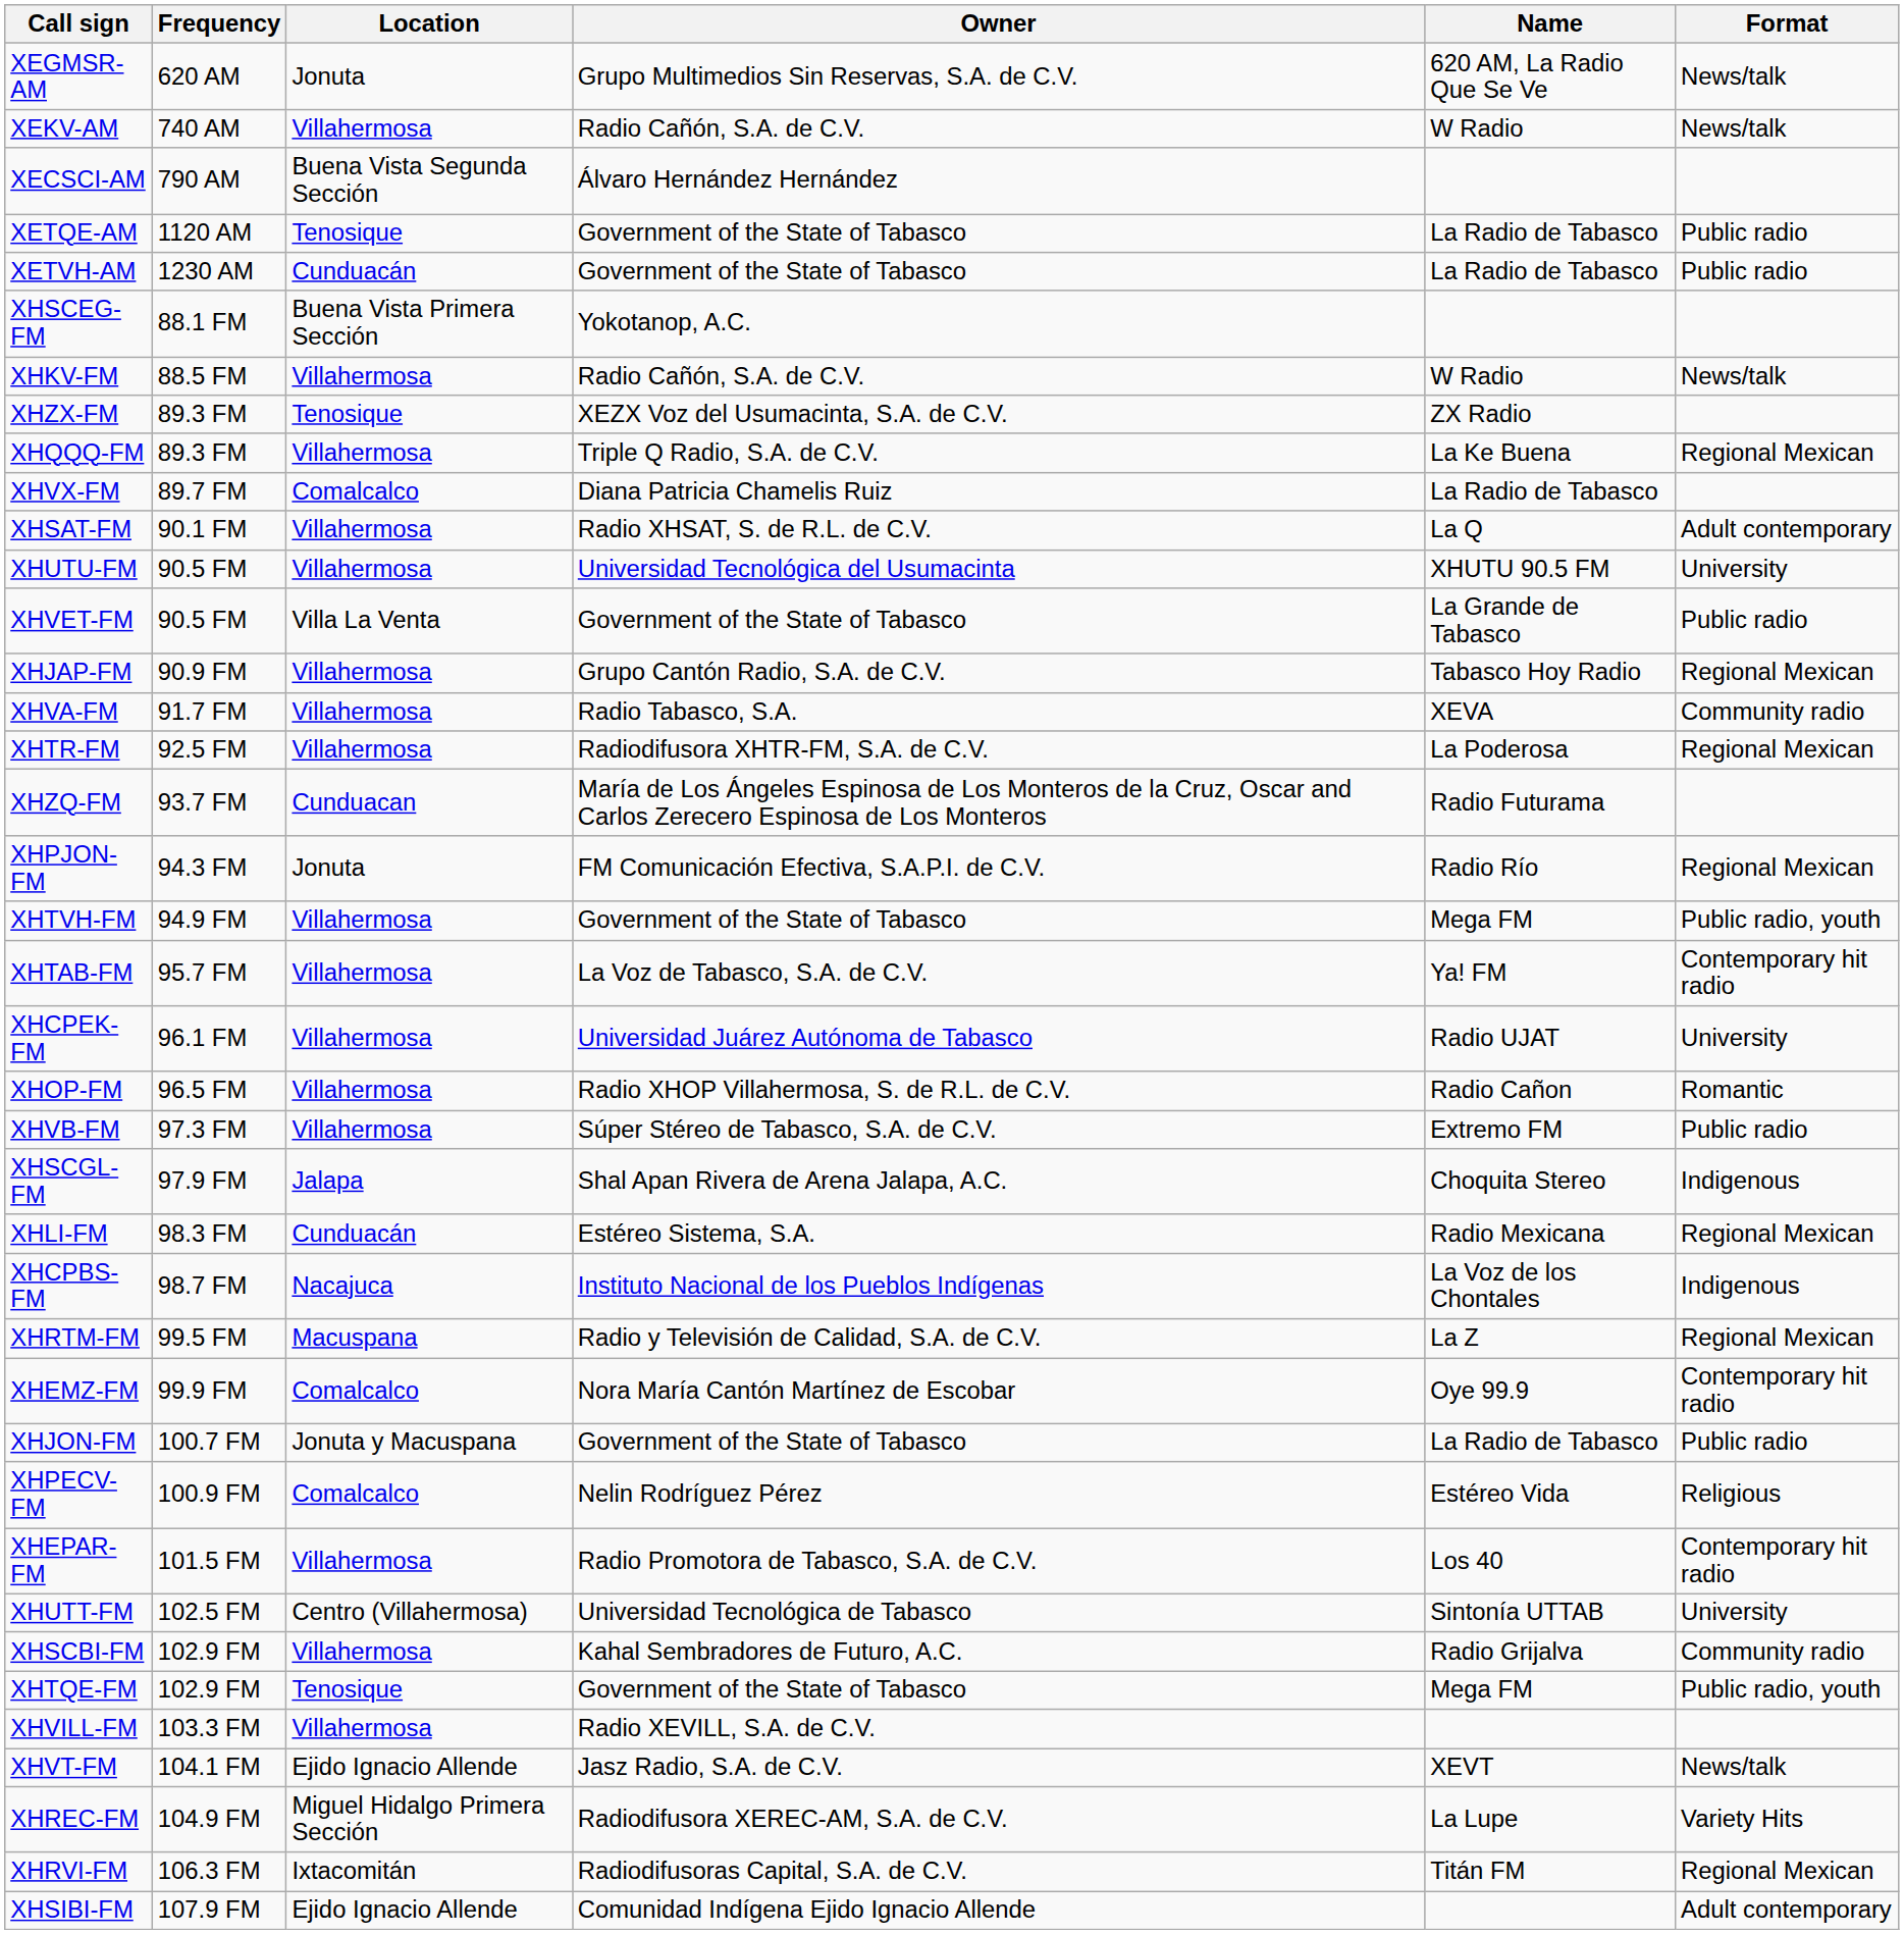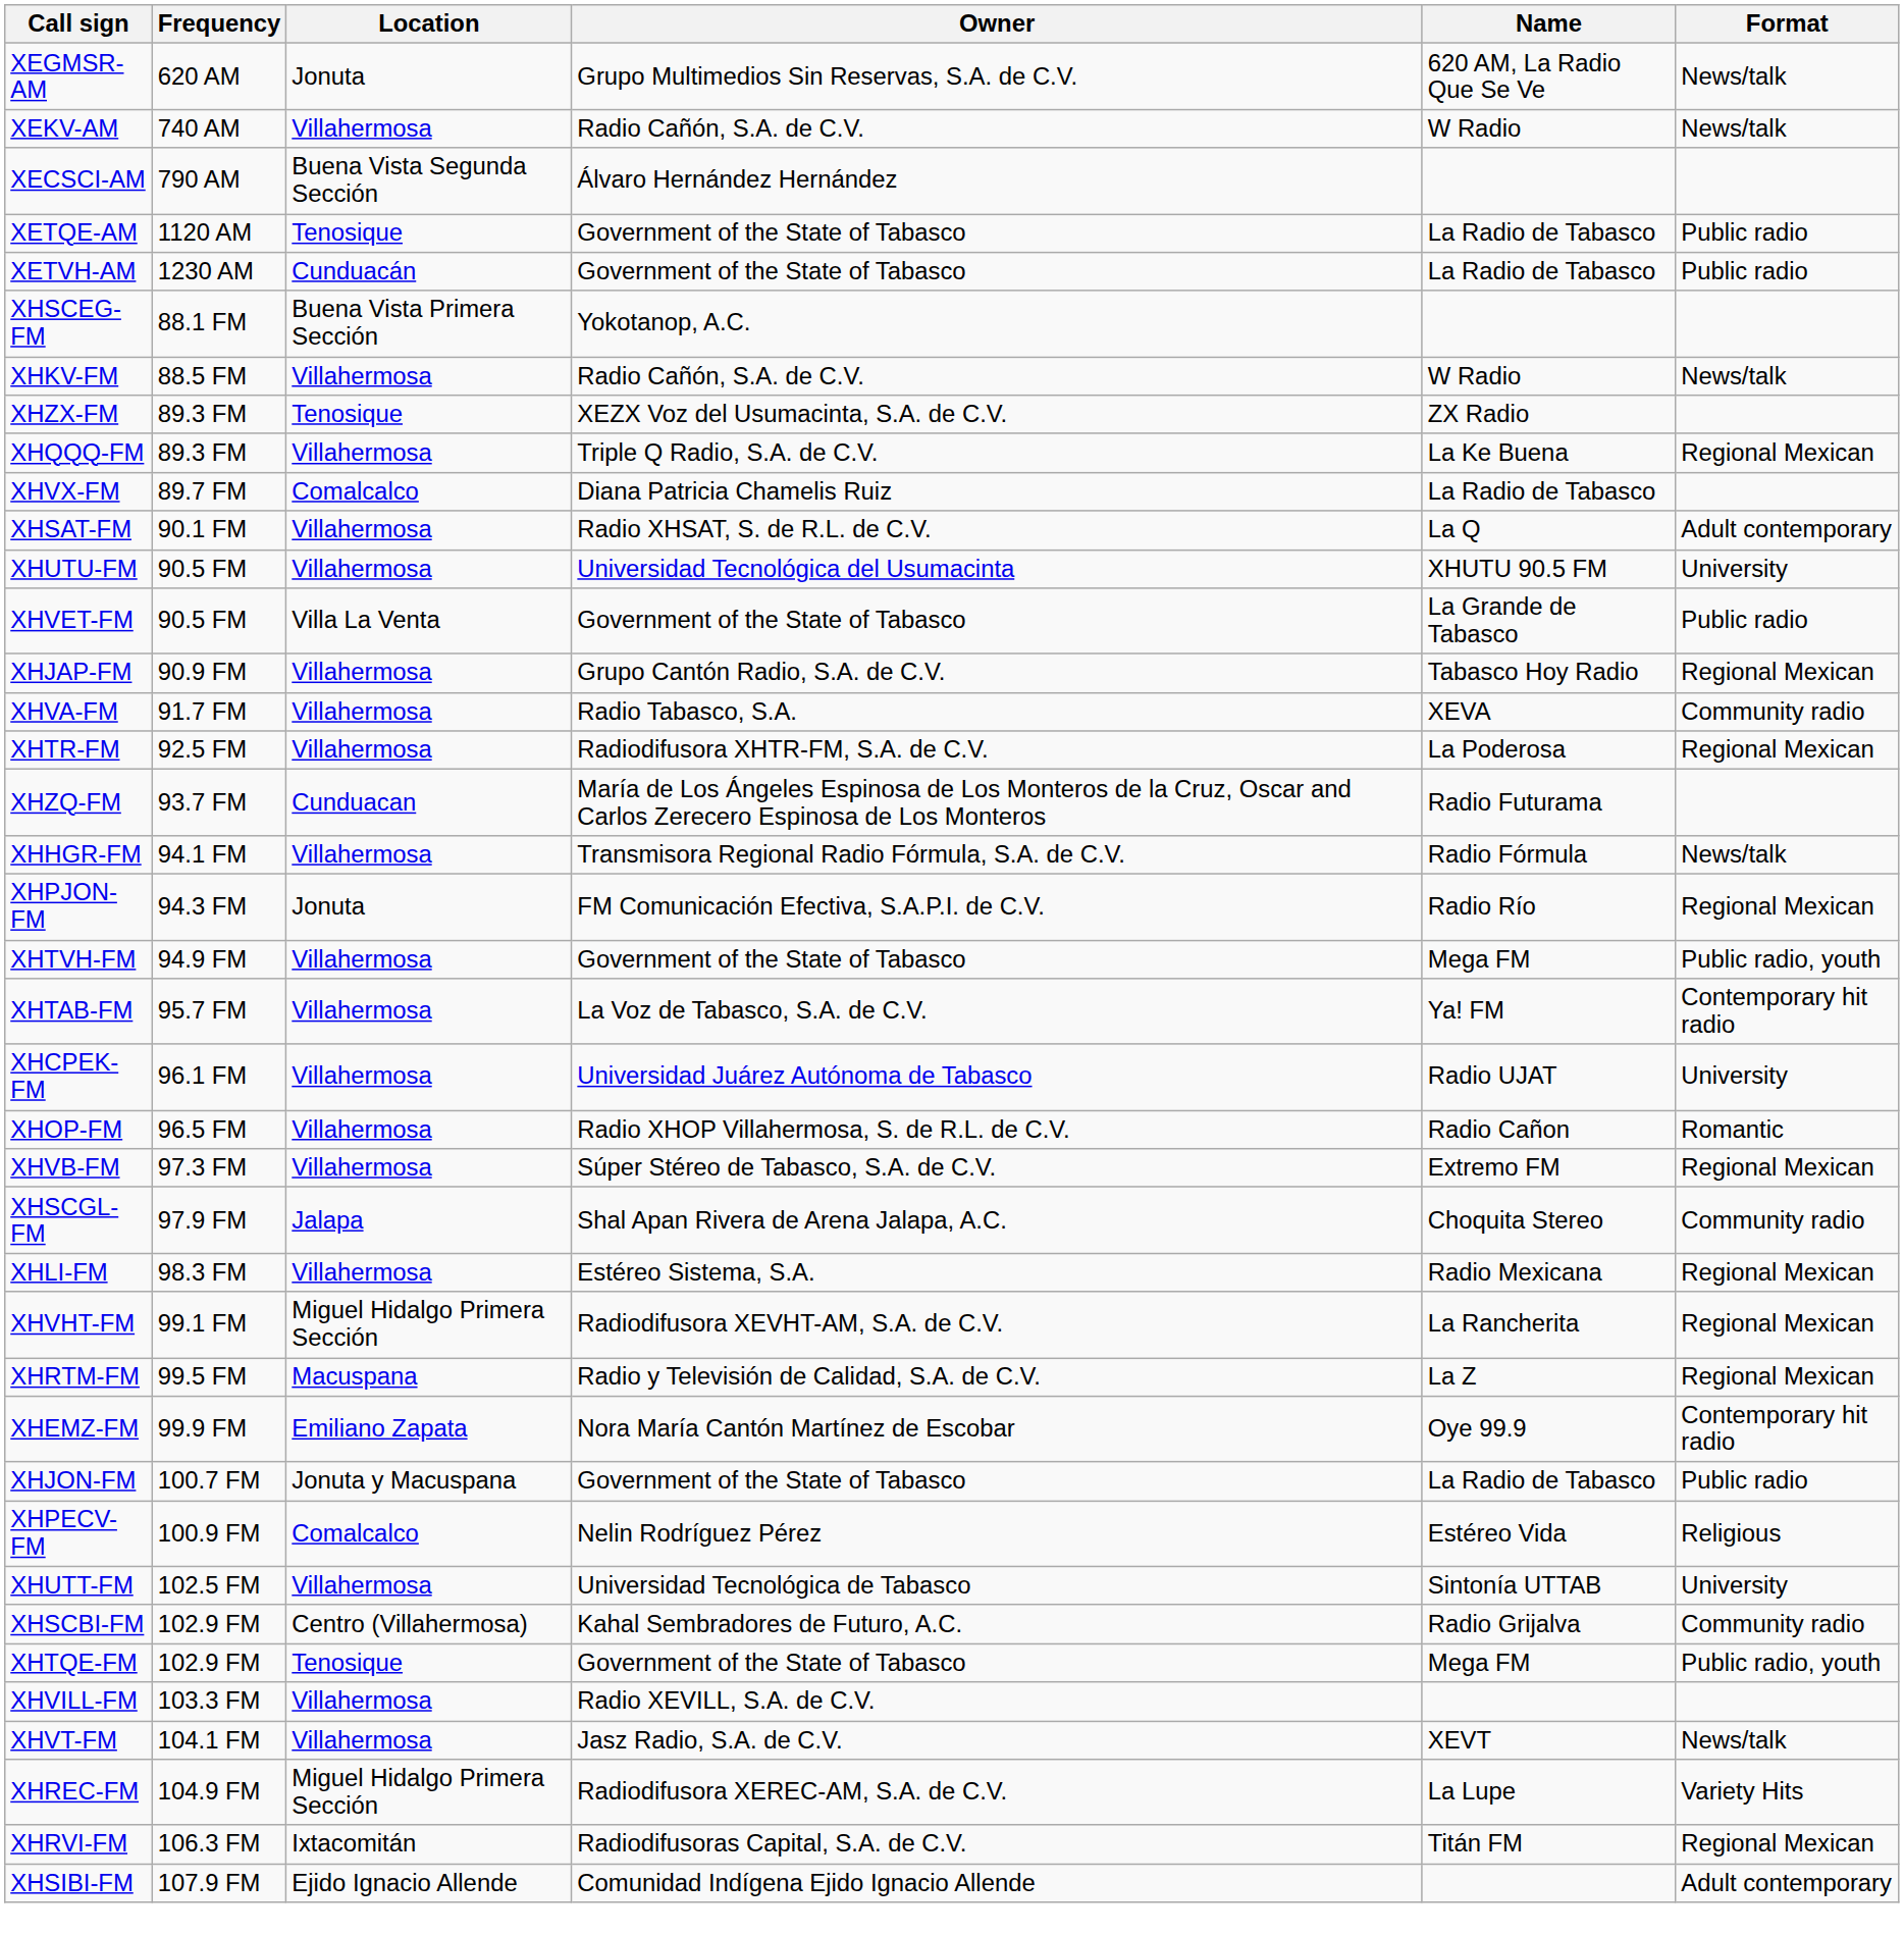+ row: XHHGR-FM | 94.1 FM | Villahermosa | Transmisora Regional Radio Fórmula, S.A. de C.V. | Radio Fórmula | News/talk
XHVB-FM | Format: Public radio -> Regional Mexican
XHSCGL-FM | Format: Indigenous -> Community radio
XHLI-FM | Location: Cunduacán -> Villahermosa
- row: XHCPBS-FM | 98.7 FM | Nacajuca | Instituto Nacional de los Pueblos Indígenas | La Voz de los Chontales | Indigenous
+ row: XHVHT-FM | 99.1 FM | Miguel Hidalgo Primera Sección | Radiodifusora XEVHT-AM, S.A. de C.V. | La Rancherita | Regional Mexican
XHEMZ-FM | Location: Comalcalco -> Emiliano Zapata
- row: XHEPAR-FM | 101.5 FM | Villahermosa | Radio Promotora de Tabasco, S.A. de C.V. | Los 40 | Contemporary hit radio
XHUTT-FM | Location: Centro (Villahermosa) -> Villahermosa
XHSCBI-FM | Location: Villahermosa -> Centro (Villahermosa)
XHVT-FM | Location: Ejido Ignacio Allende -> Villahermosa
